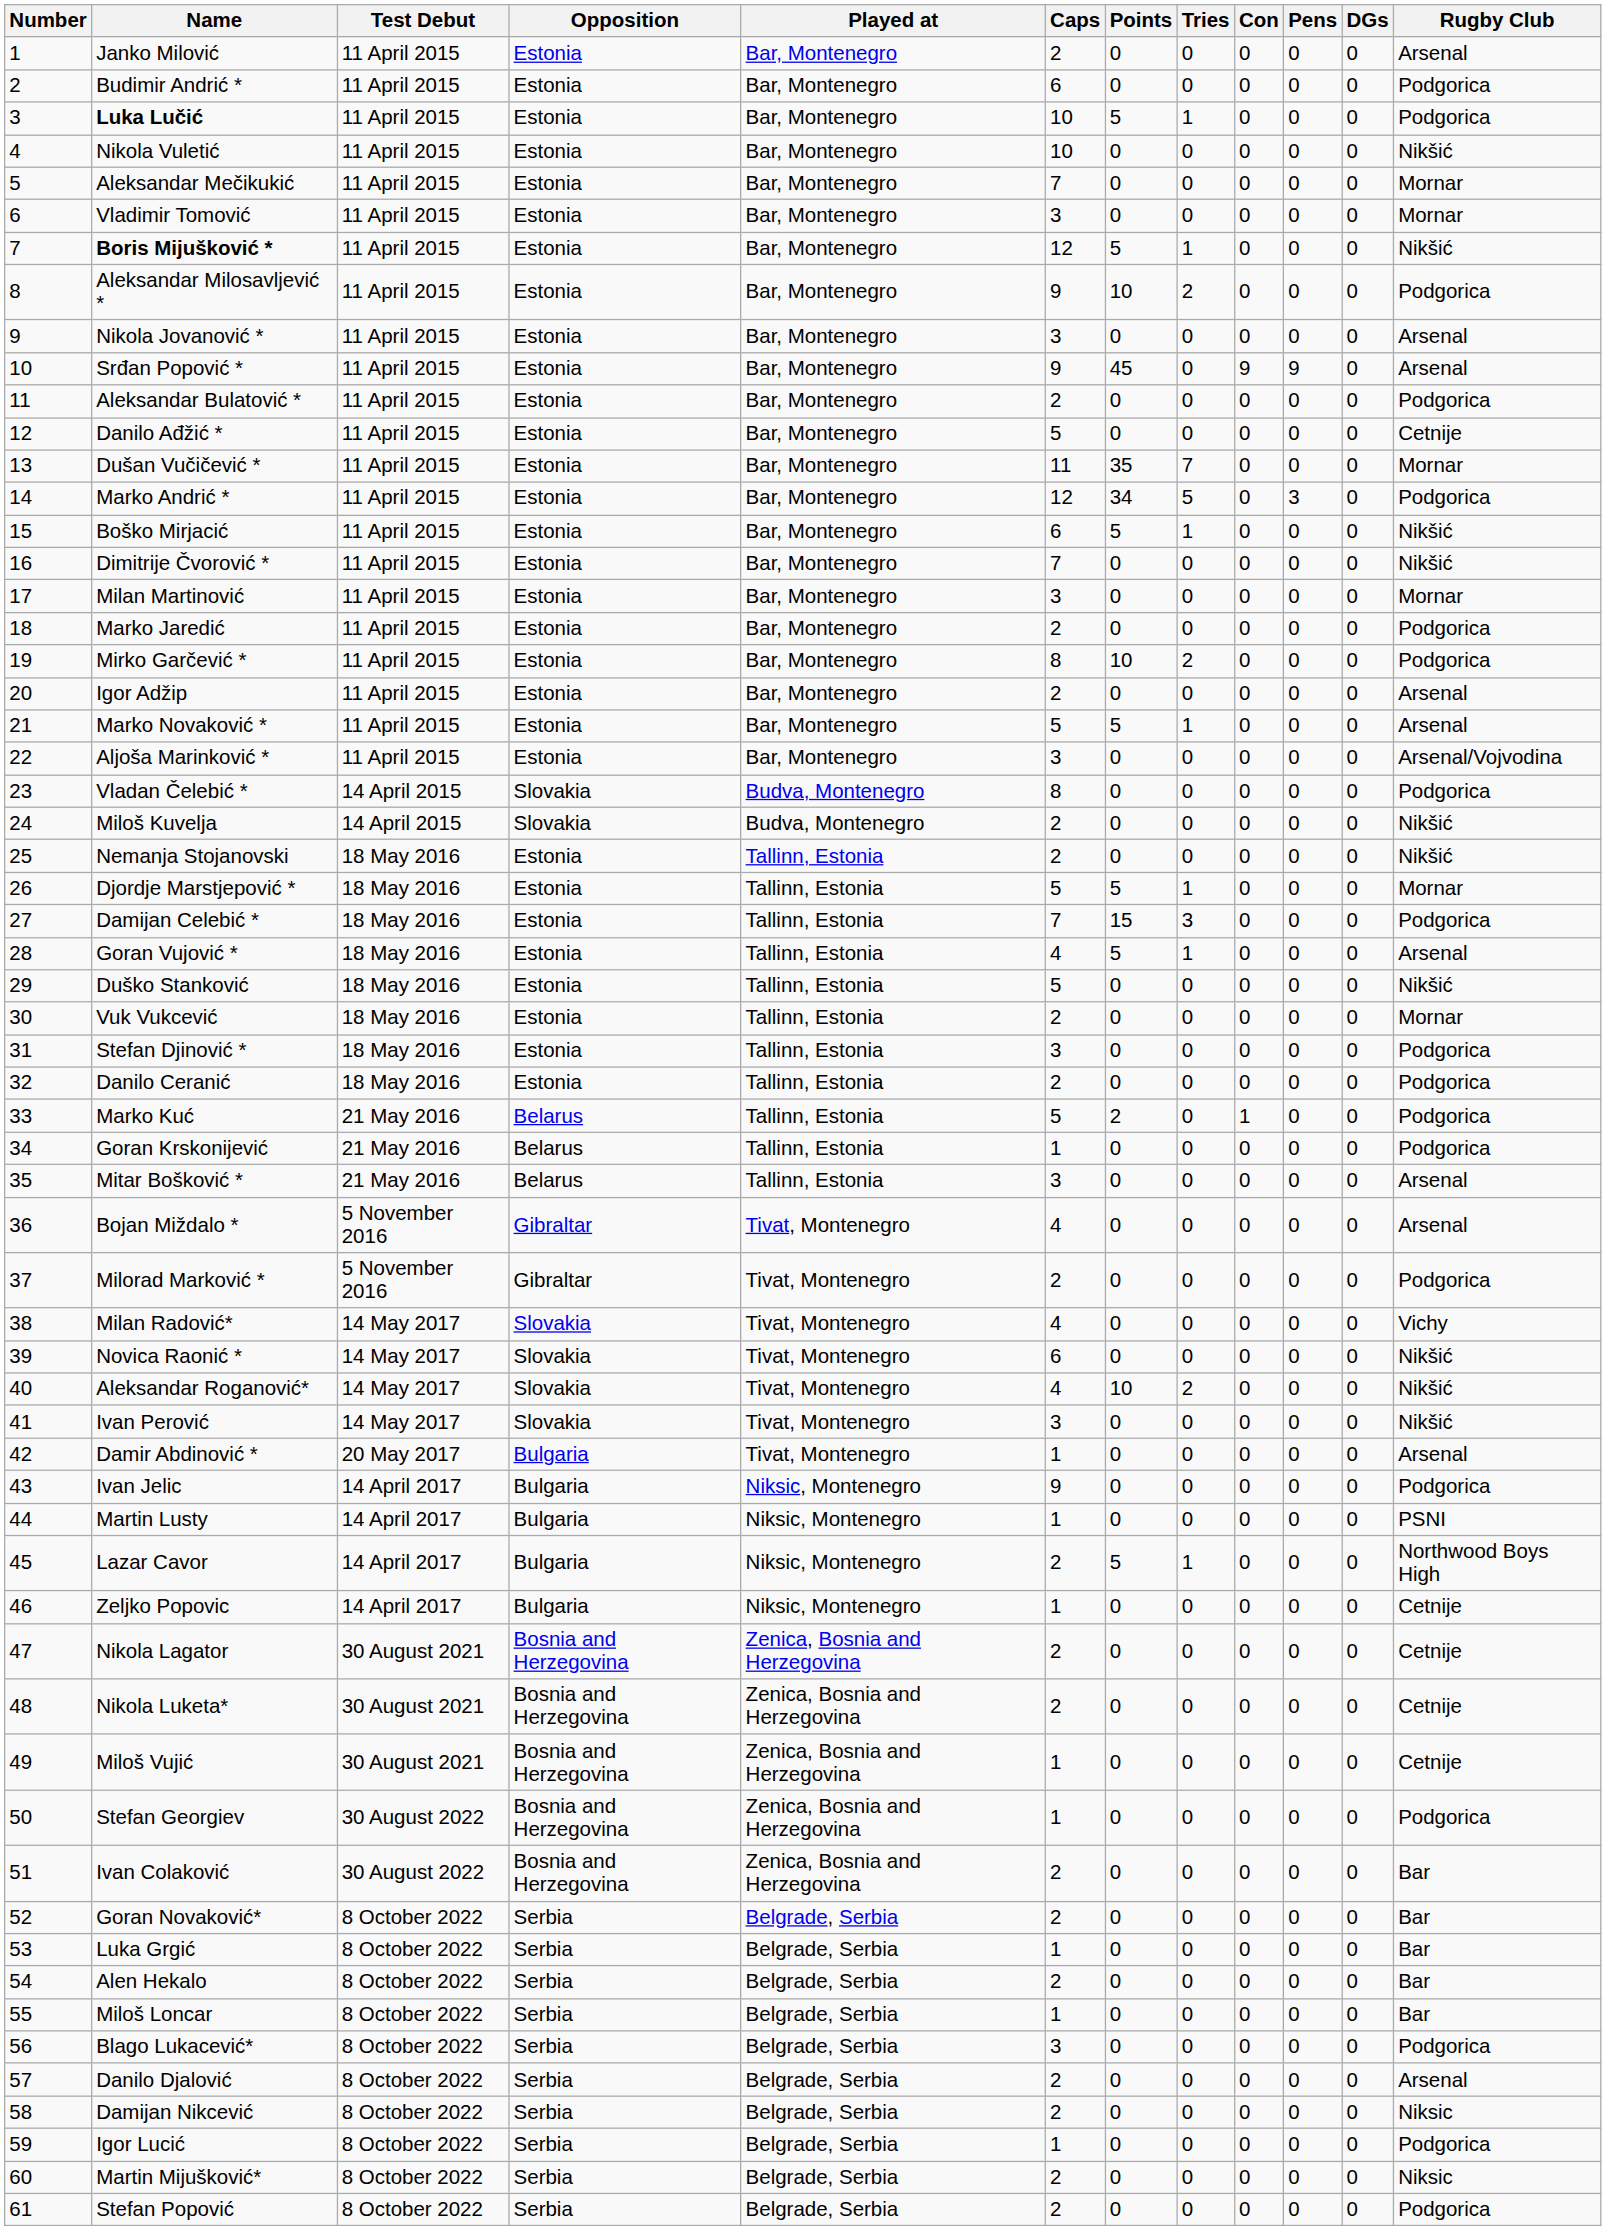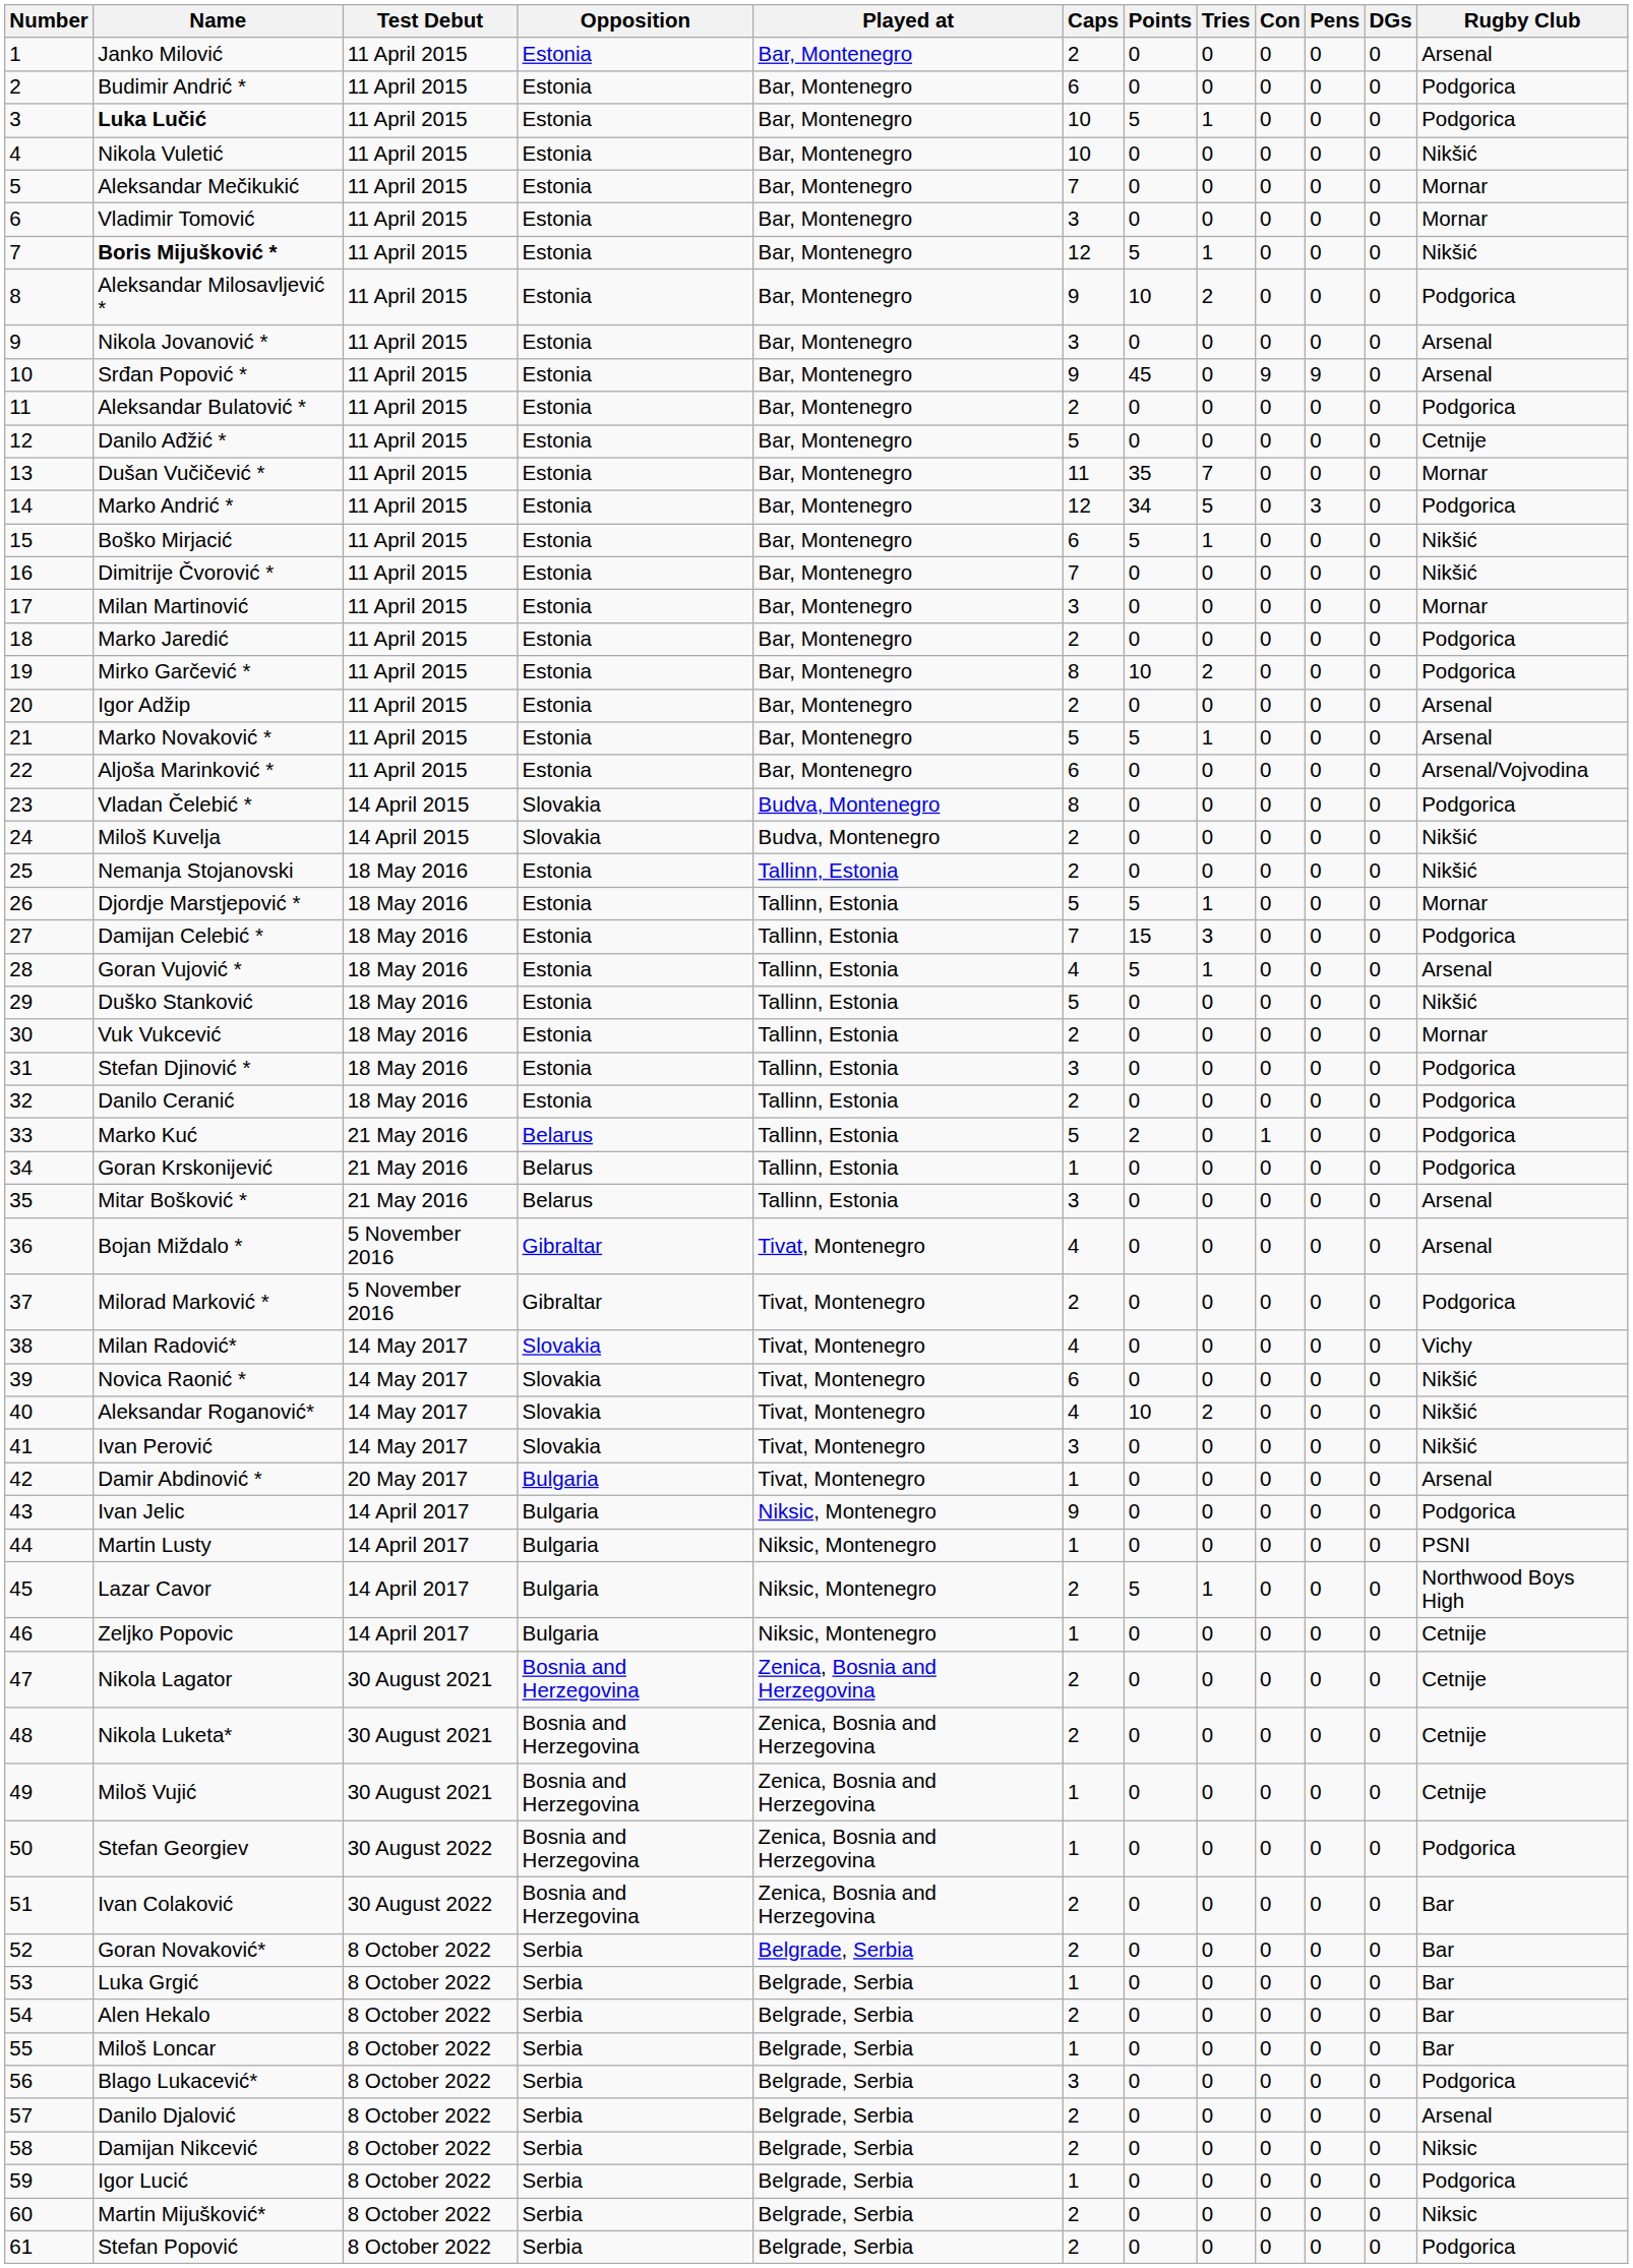Aljoša Marinković * | Caps: 3 -> 6
